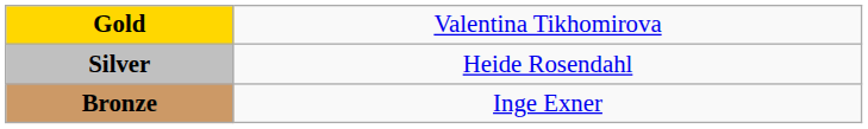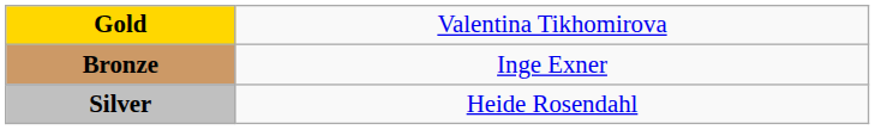rows swapped: Silver <-> Bronze
